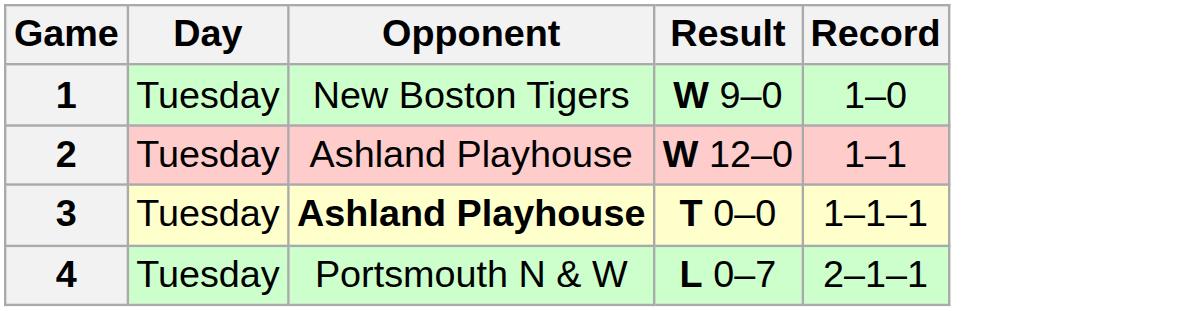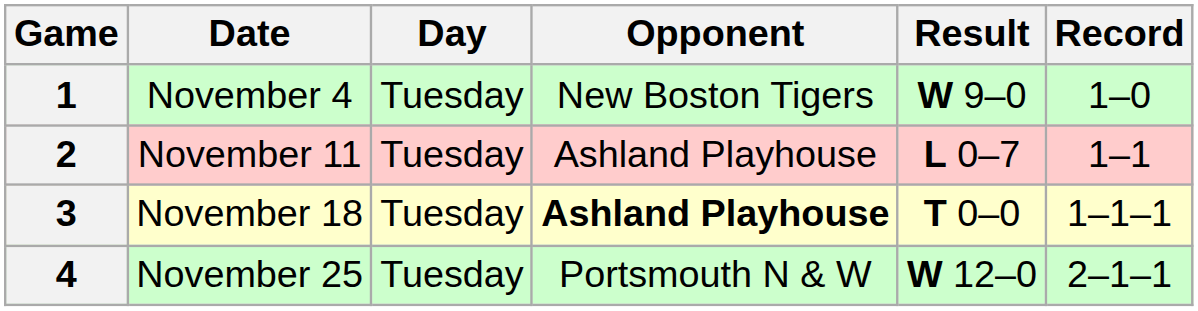+ column: Date | November 4 | November 11 | November 18 | November 25
2 | Result: W 12–0 -> L 0–7
4 | Result: L 0–7 -> W 12–0
